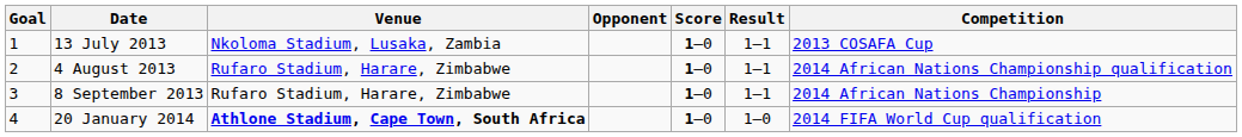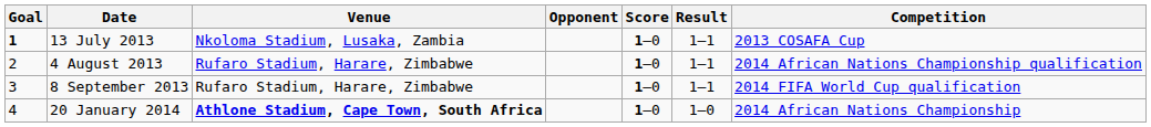13 July 2013 | Goal: normal -> bold
8 September 2013 | Competition: 2014 African Nations Championship -> 2014 FIFA World Cup qualification
20 January 2014 | Competition: 2014 FIFA World Cup qualification -> 2014 African Nations Championship
